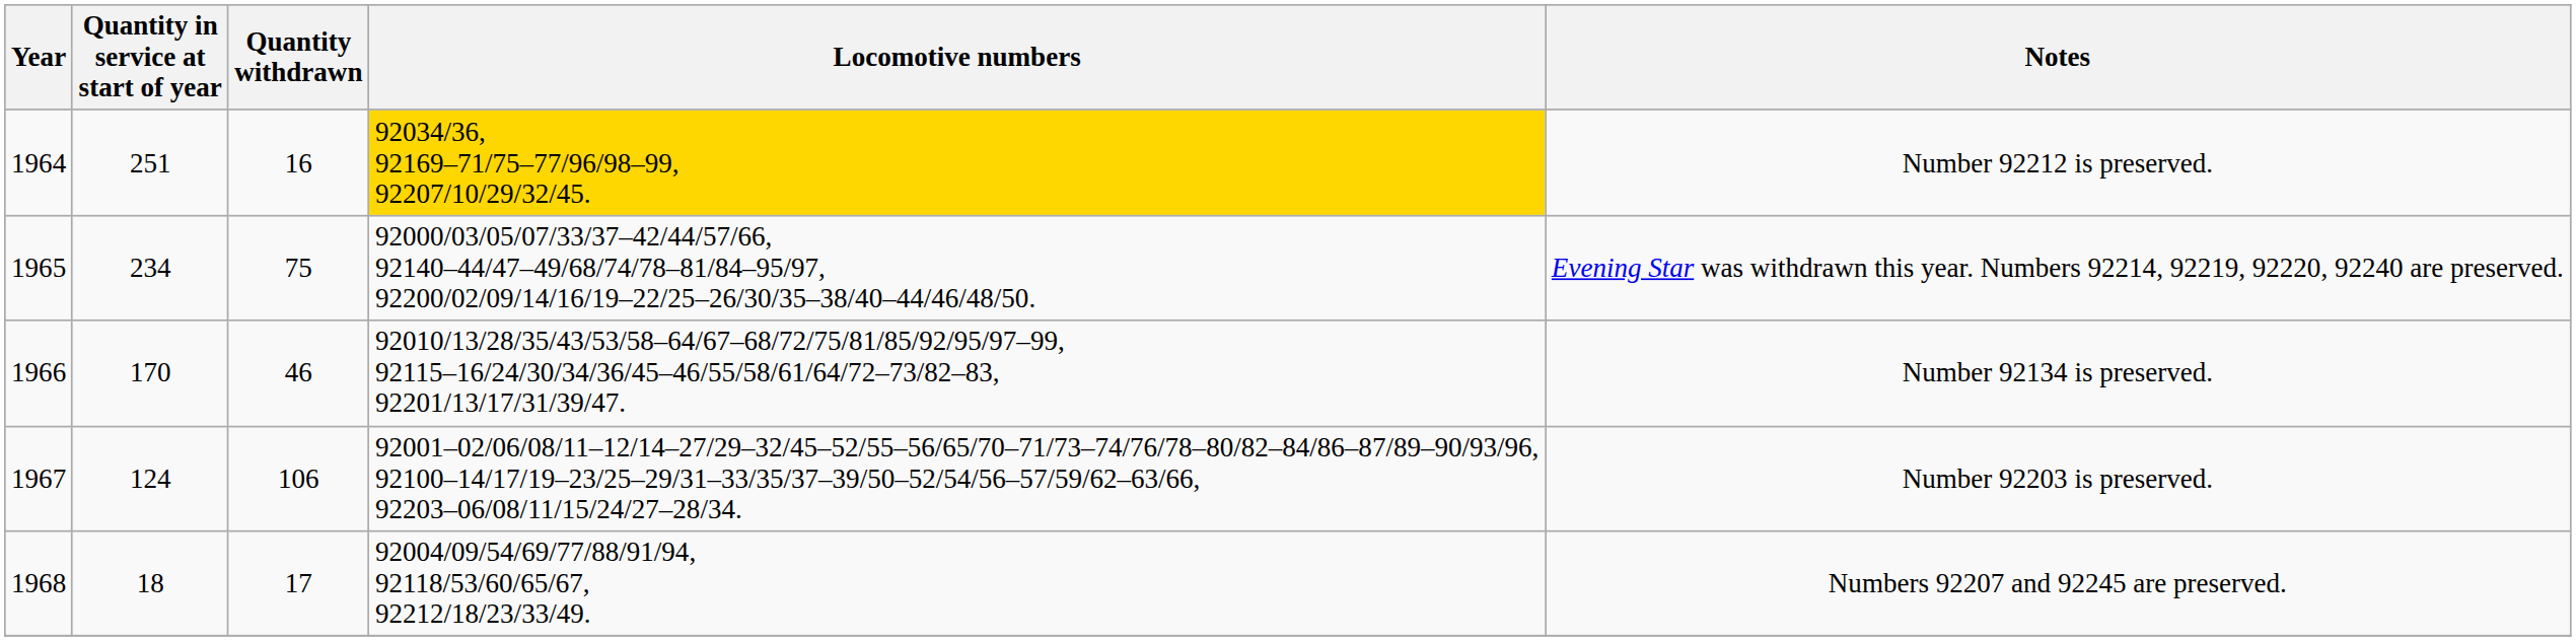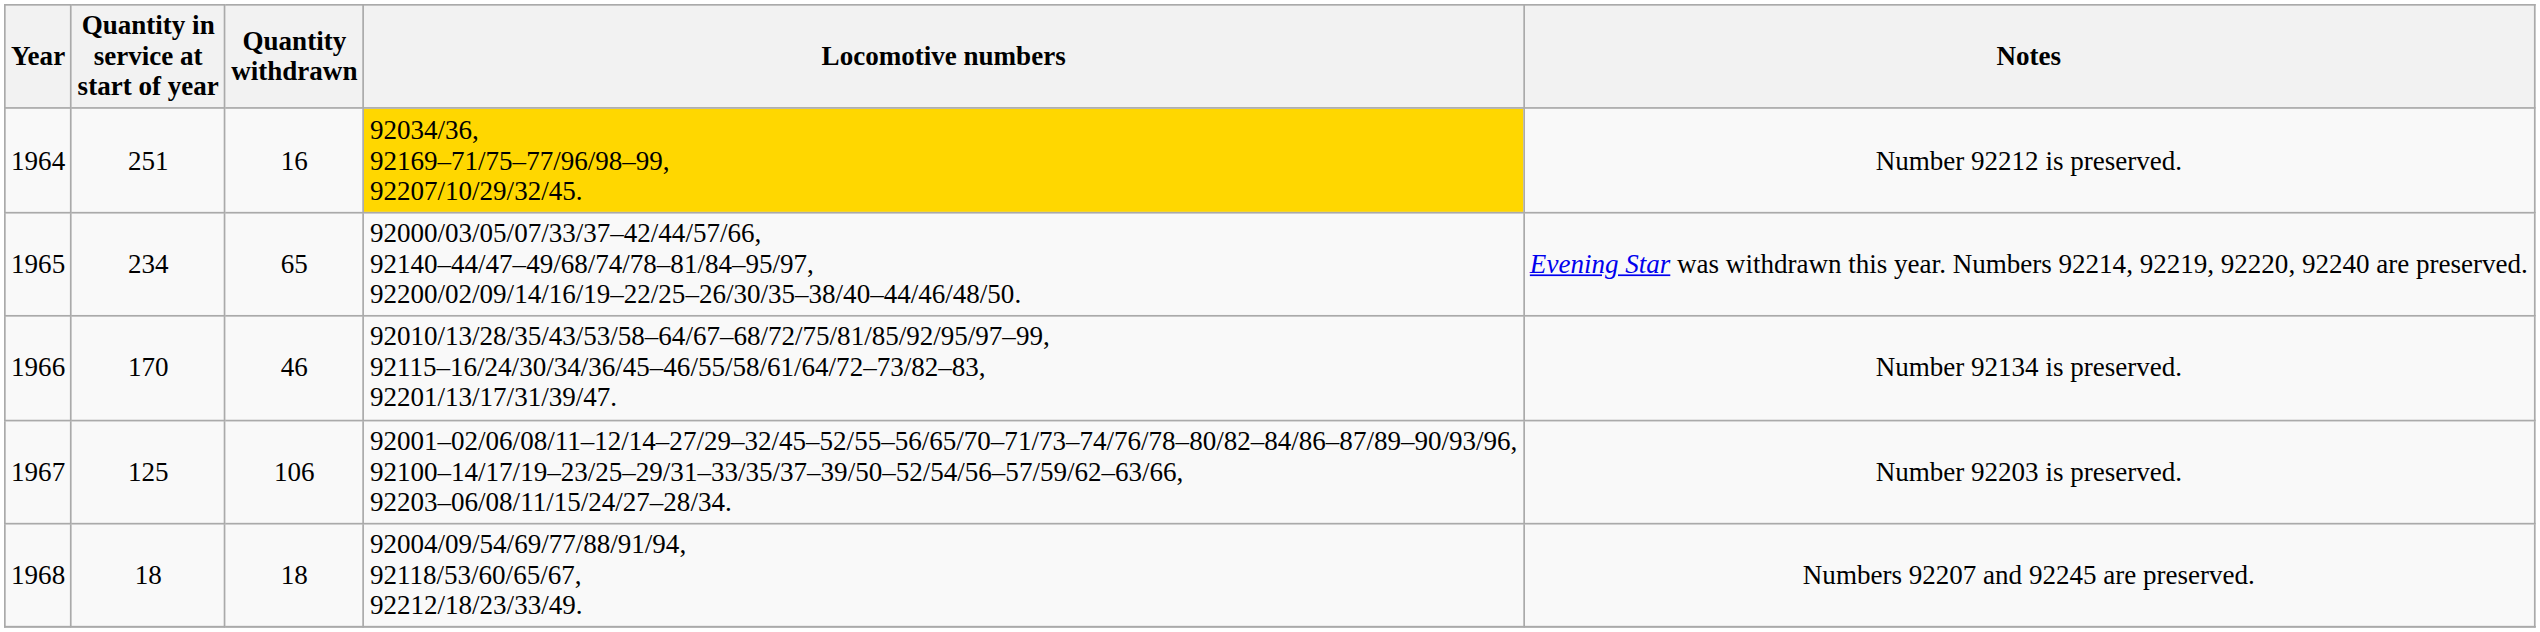1965 | Quantity withdrawn: 75 -> 65
1967 | Quantity in service at start of year: 124 -> 125
1968 | Quantity withdrawn: 17 -> 18
